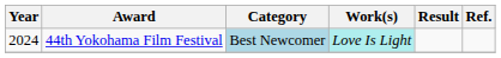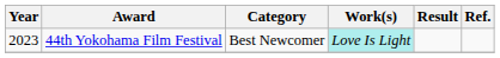44th Yokohama Film Festival | Year: 2024 -> 2023
44th Yokohama Film Festival | Category: lightblue background -> no background
